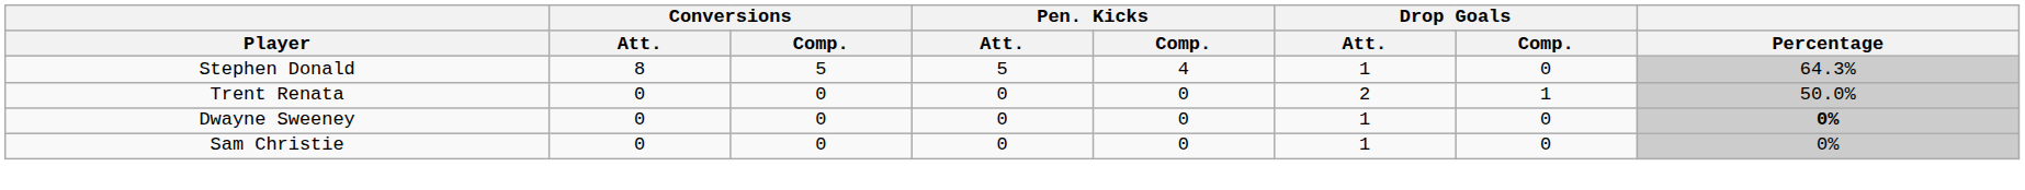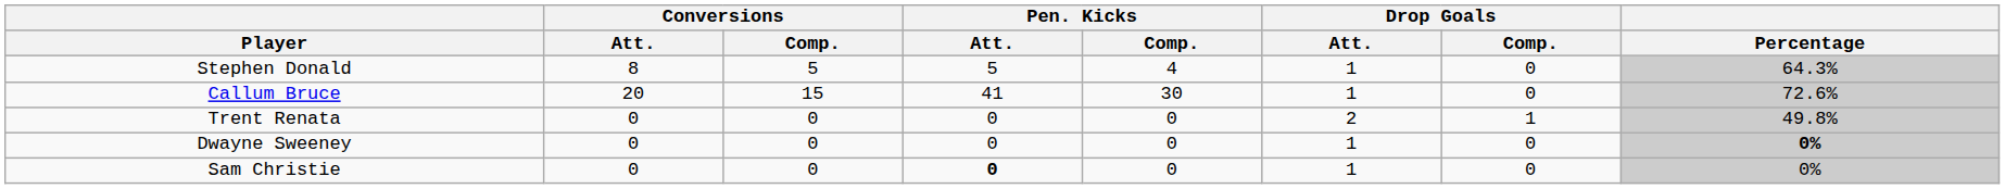+ row: Callum Bruce | 20 | 15 | 41 | 30 | 1 | 0 | 72.6%
Trent Renata | Percentage: 50.0% -> 49.8%
Sam Christie | Pen. Kicks / Att.: normal -> bold
